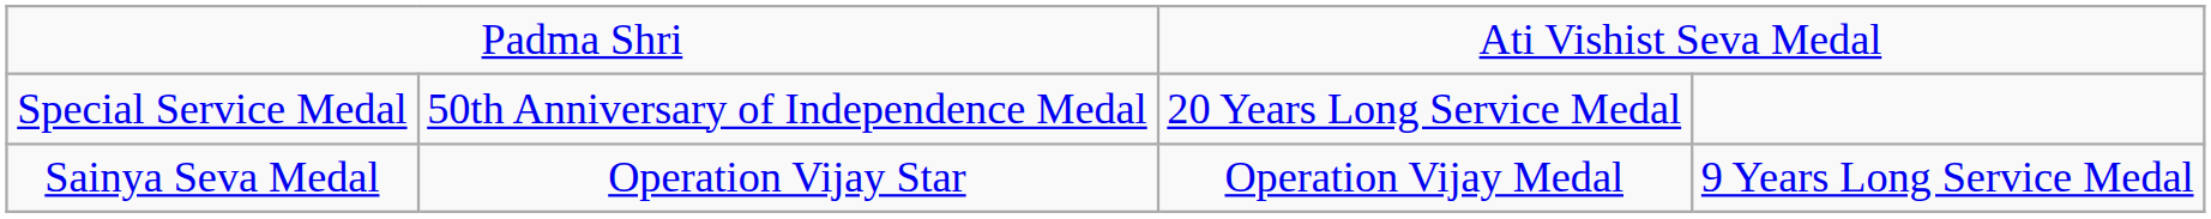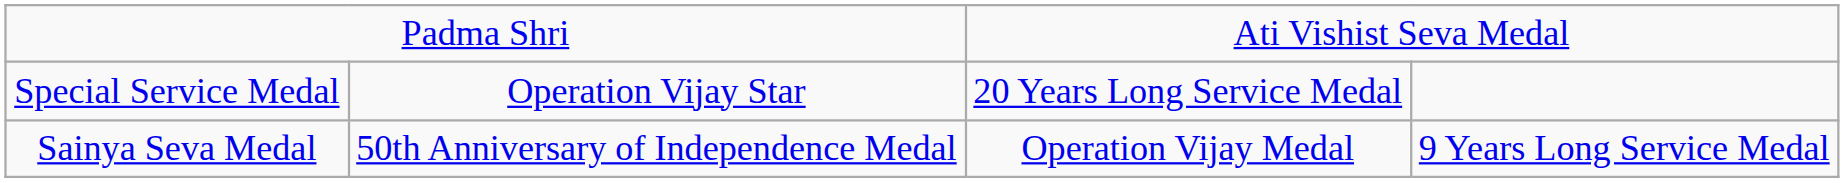Special Service Medal | column 2: 50th Anniversary of Independence Medal -> Operation Vijay Star
Sainya Seva Medal | column 2: Operation Vijay Star -> 50th Anniversary of Independence Medal
